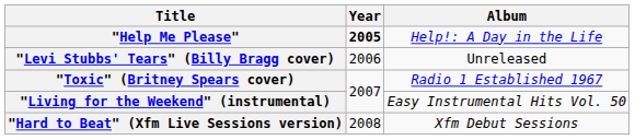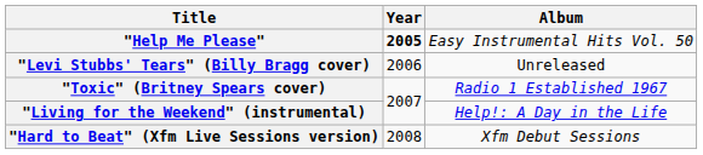"Help Me Please" | Album: Help!: A Day in the Life -> Easy Instrumental Hits Vol. 50
"Living for the Weekend" (instrumental) | Album: Easy Instrumental Hits Vol. 50 -> Help!: A Day in the Life
